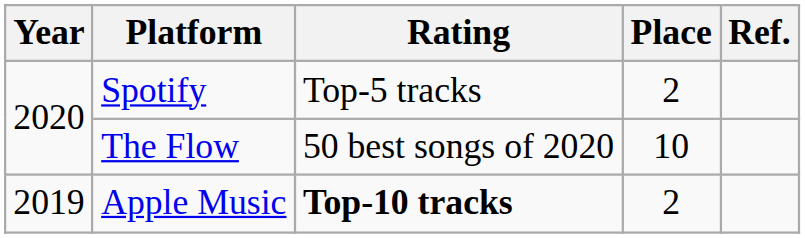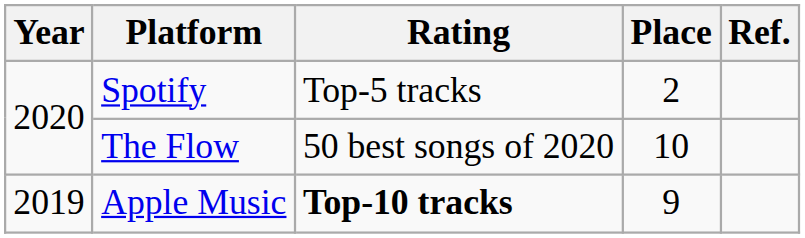Apple Music | Place: 2 -> 9
